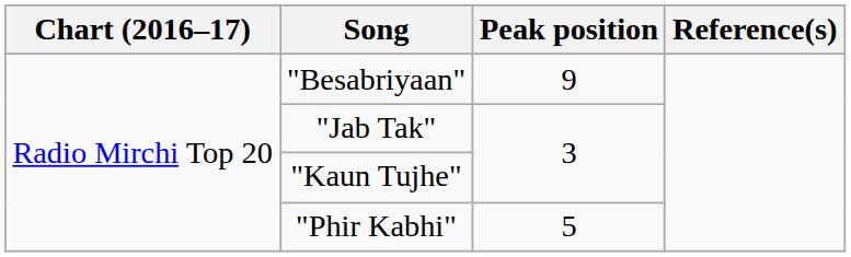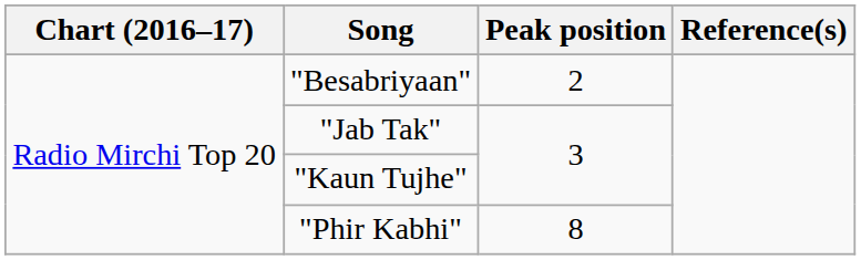"Besabriyaan" | Peak position: 9 -> 2
"Phir Kabhi" | Peak position: 5 -> 8
